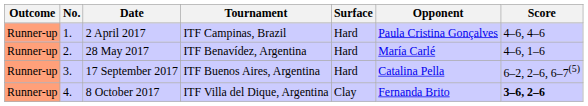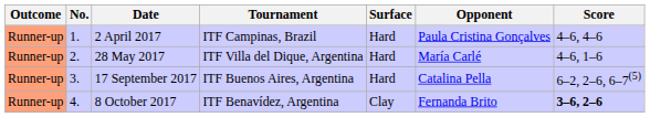28 May 2017 | Tournament: ITF Benavídez, Argentina -> ITF Villa del Dique, Argentina
8 October 2017 | Tournament: ITF Villa del Dique, Argentina -> ITF Benavídez, Argentina
